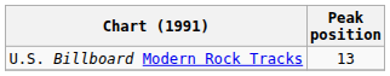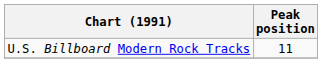U.S. Billboard Modern Rock Tracks | Peak position: 13 -> 11
